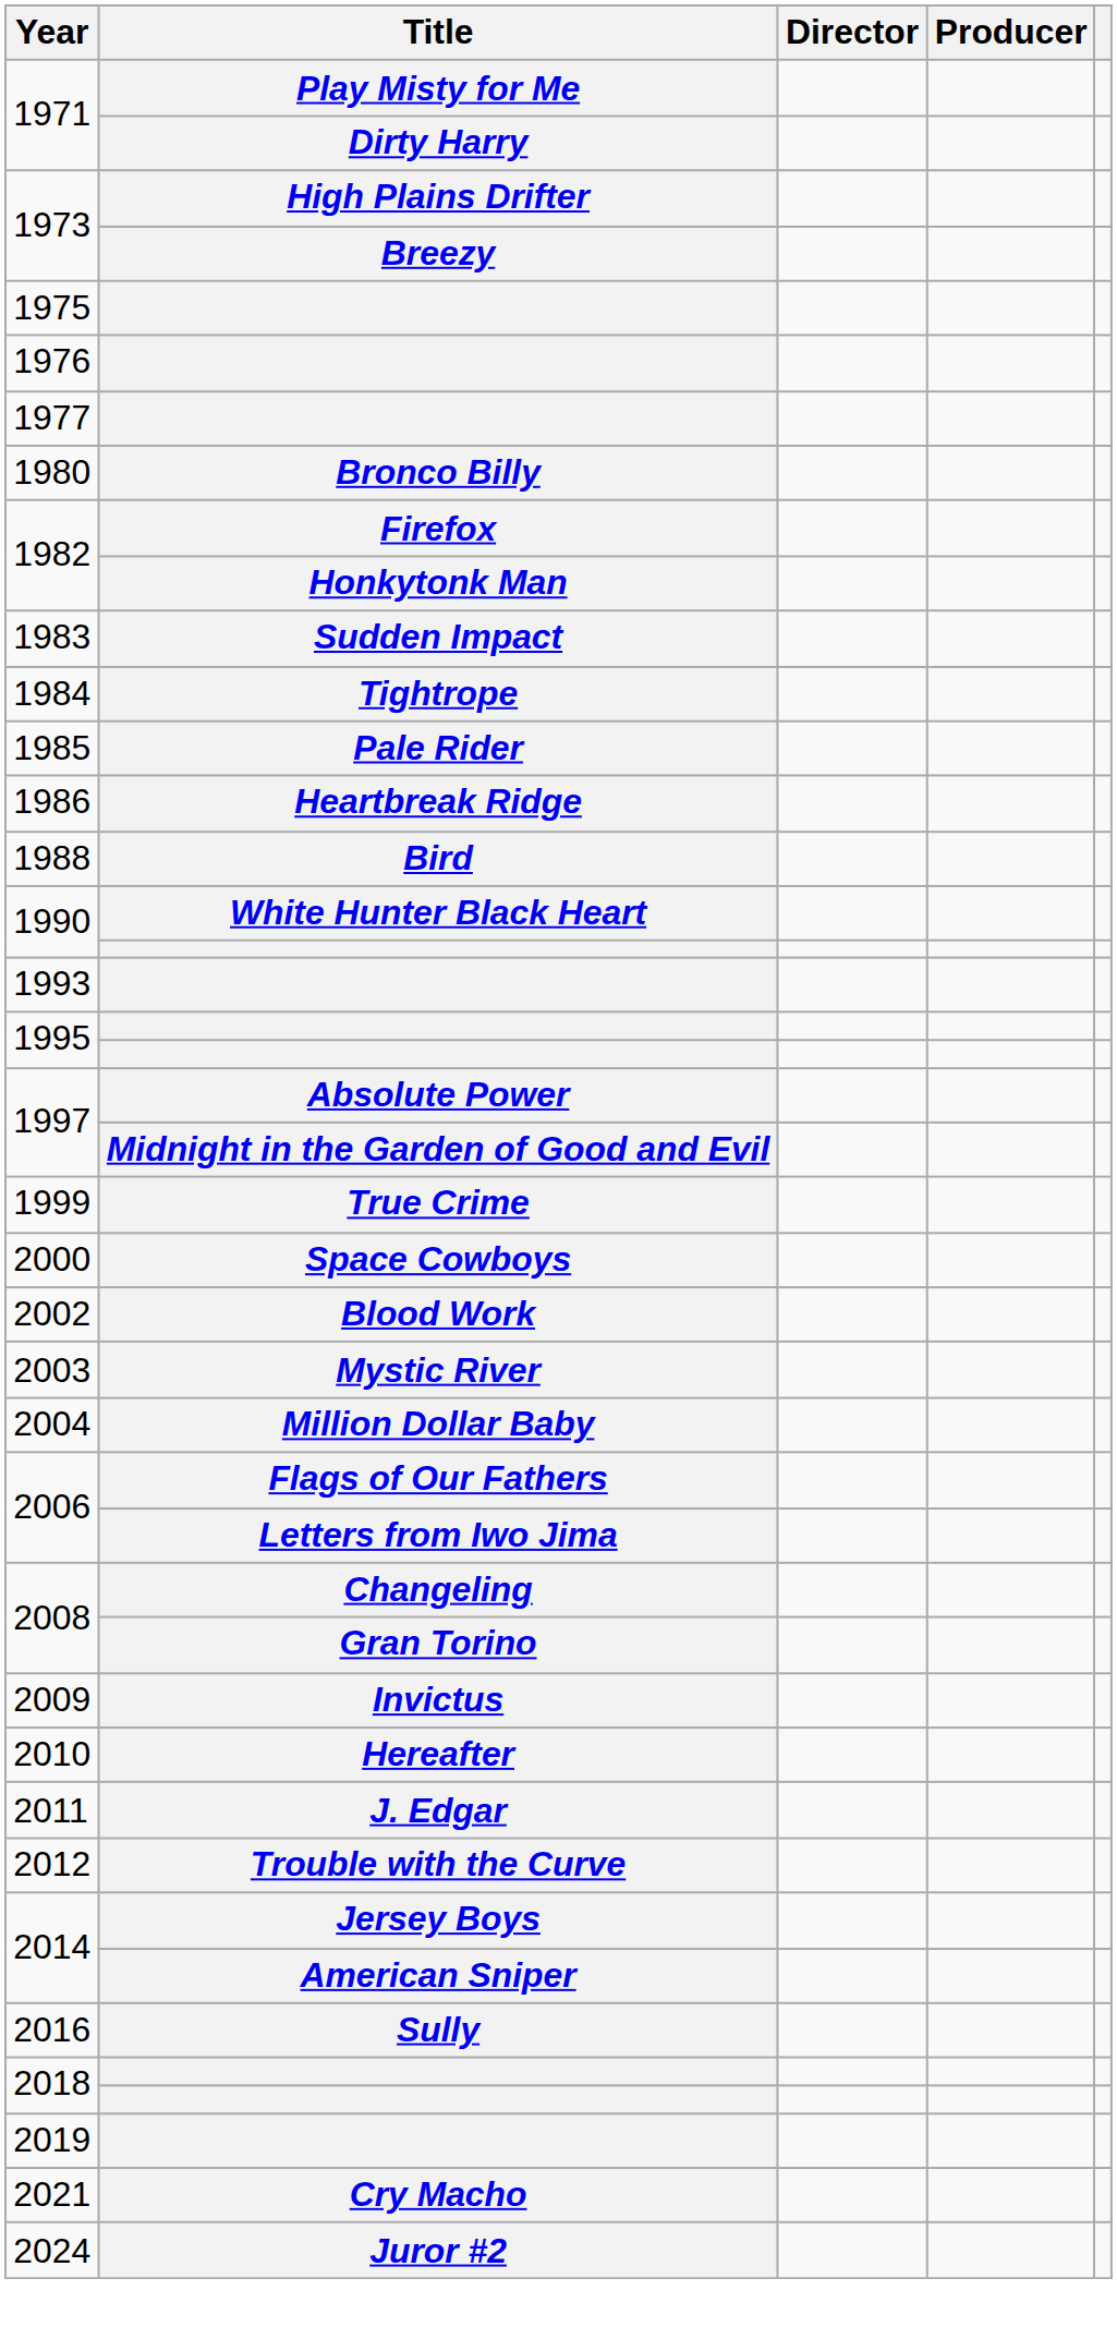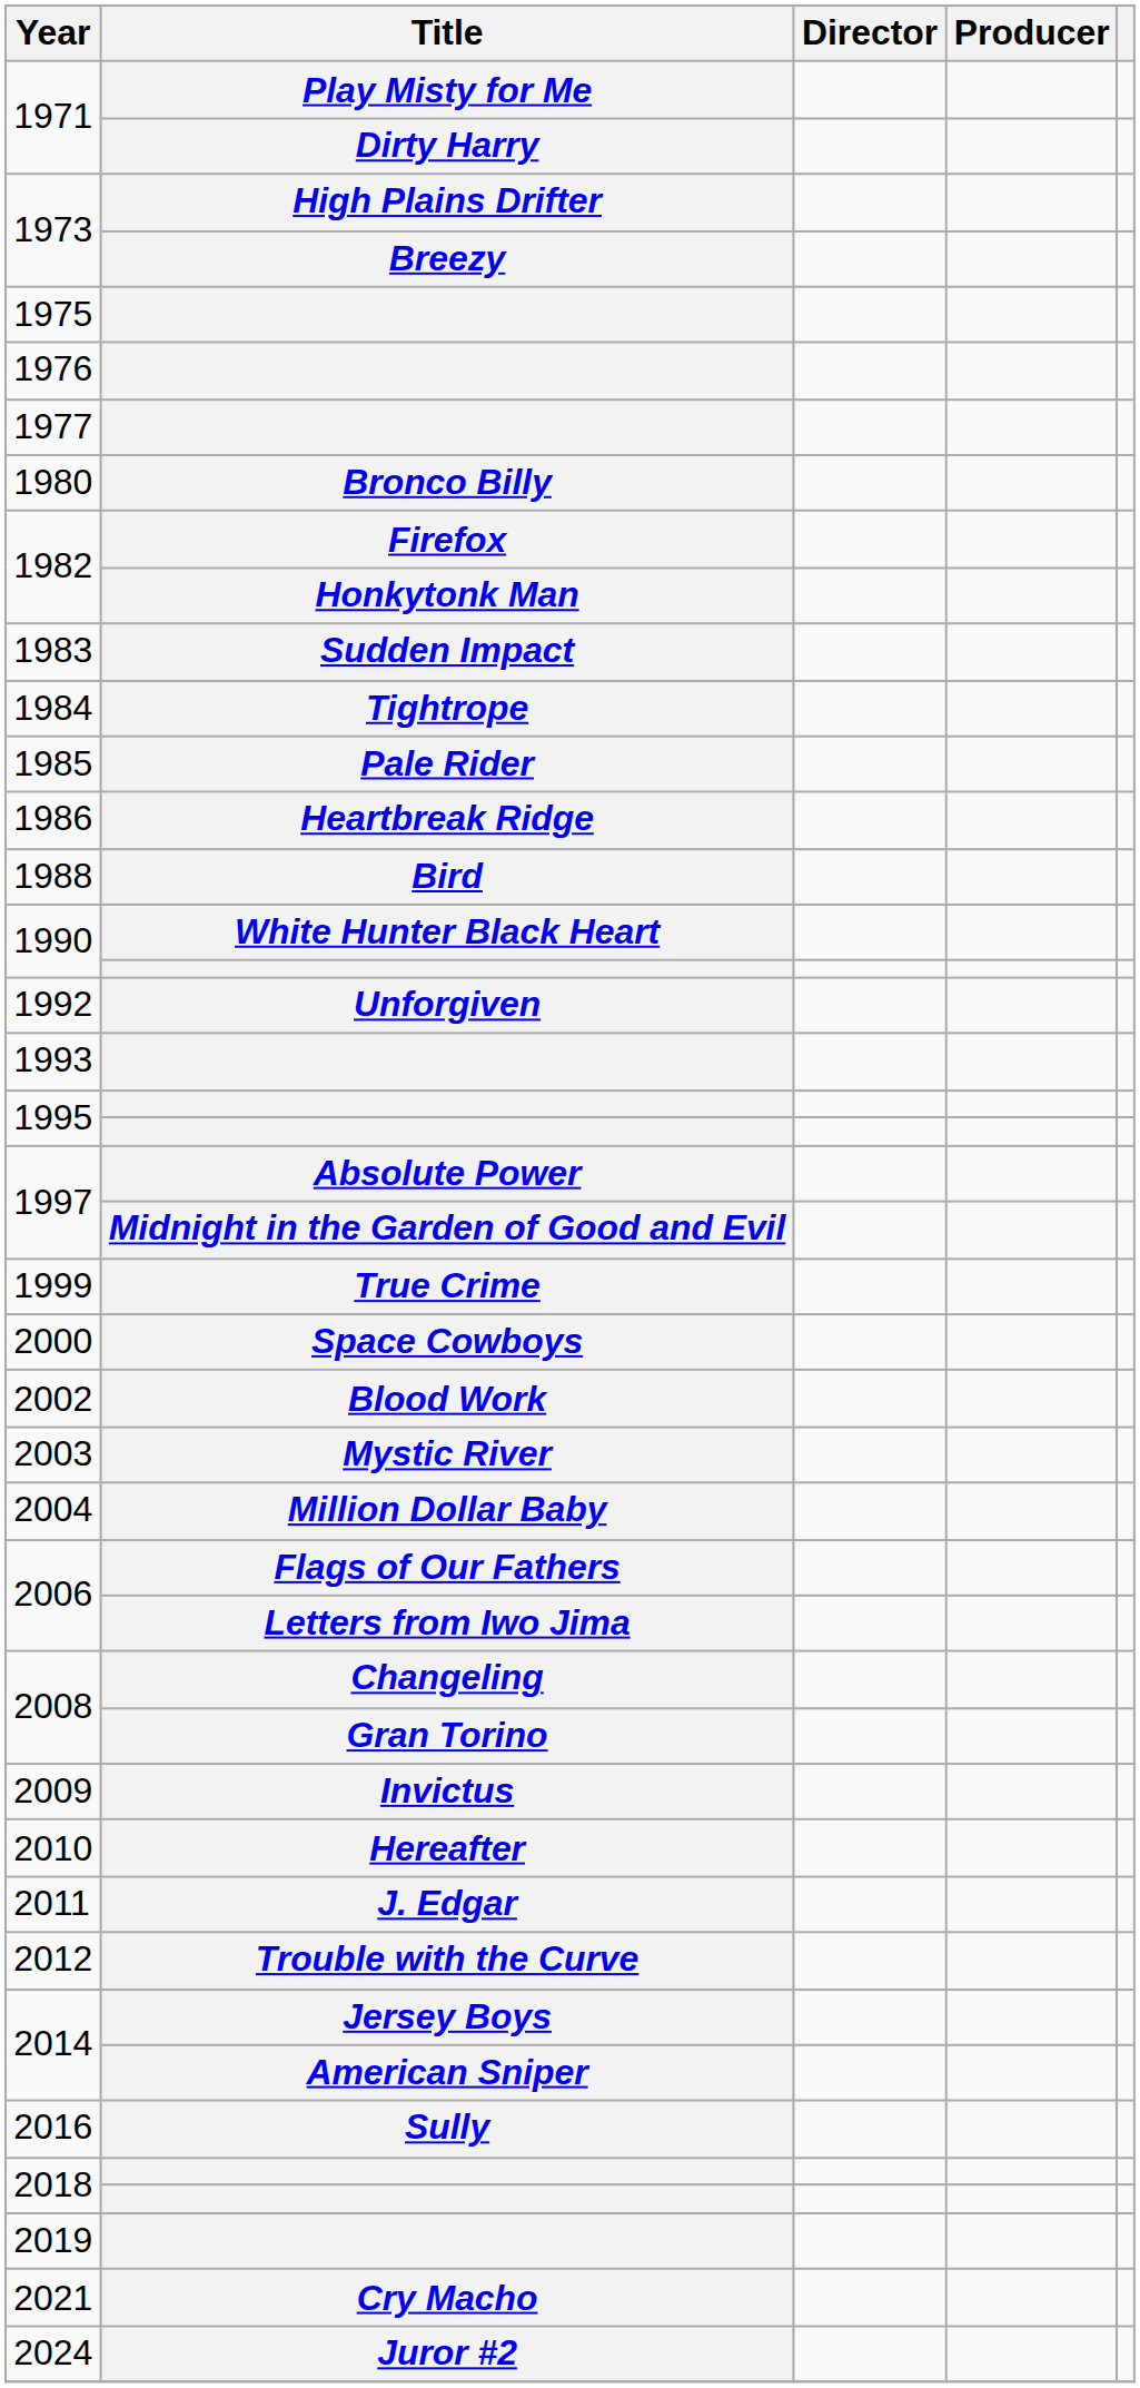+ row: 1992 | Unforgiven
